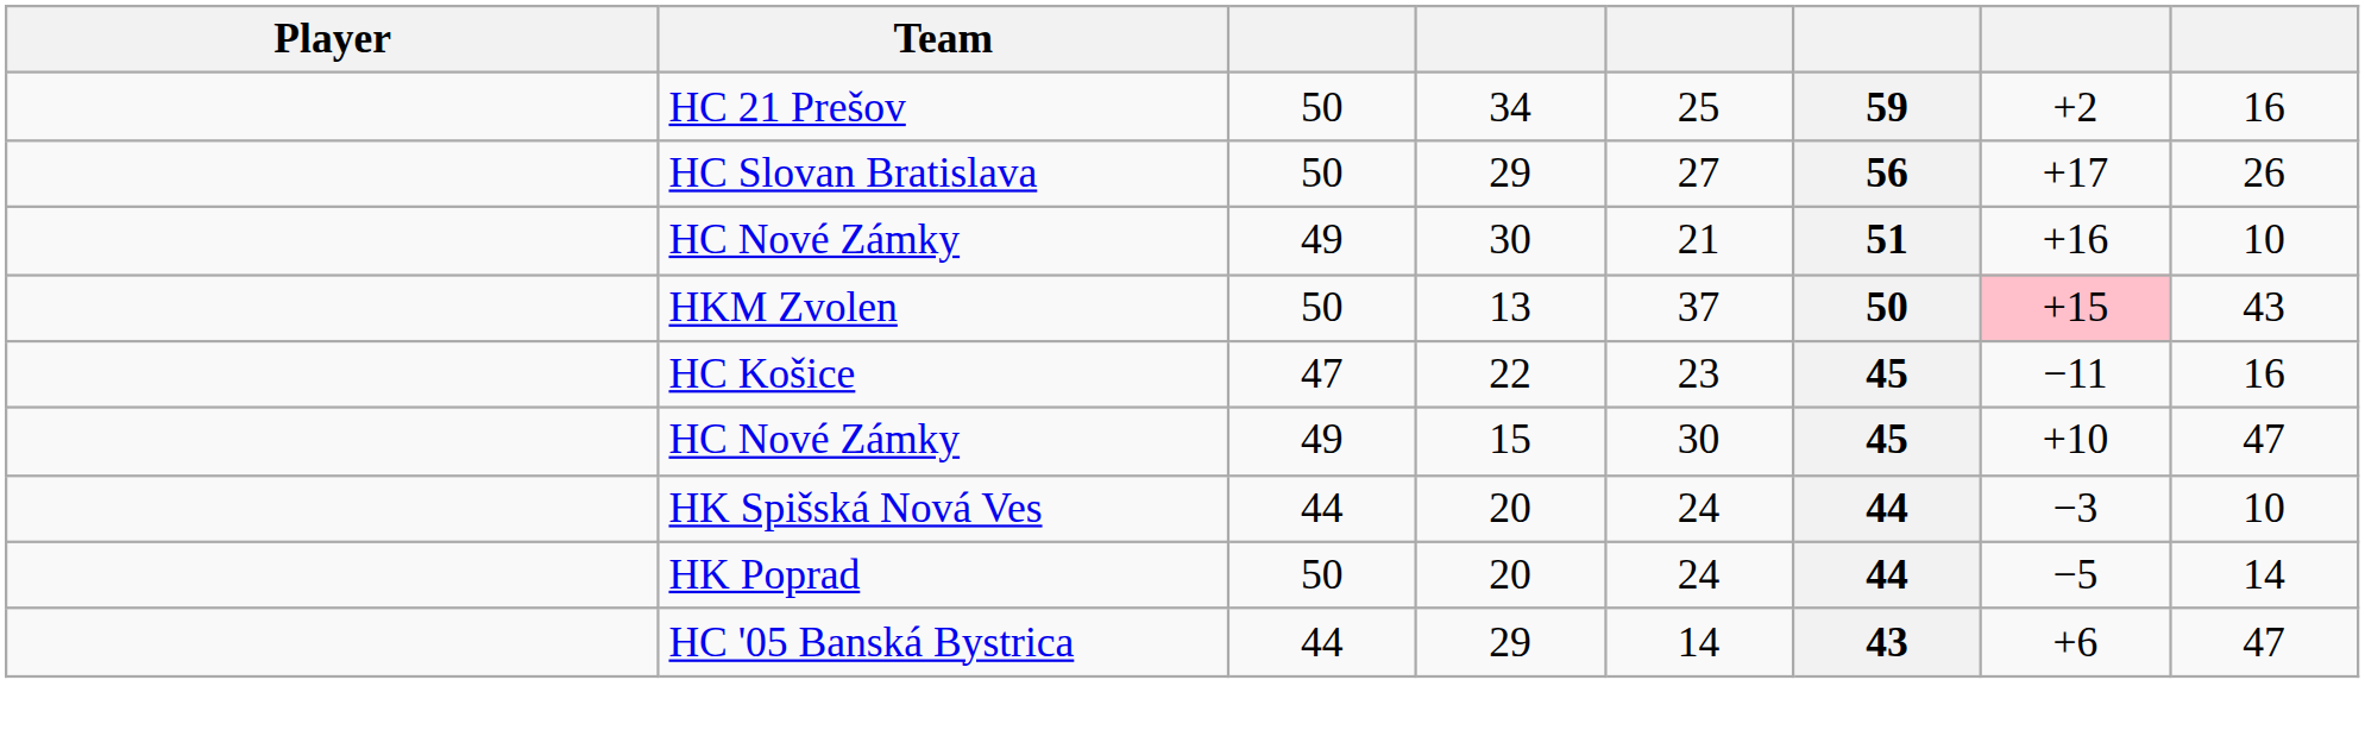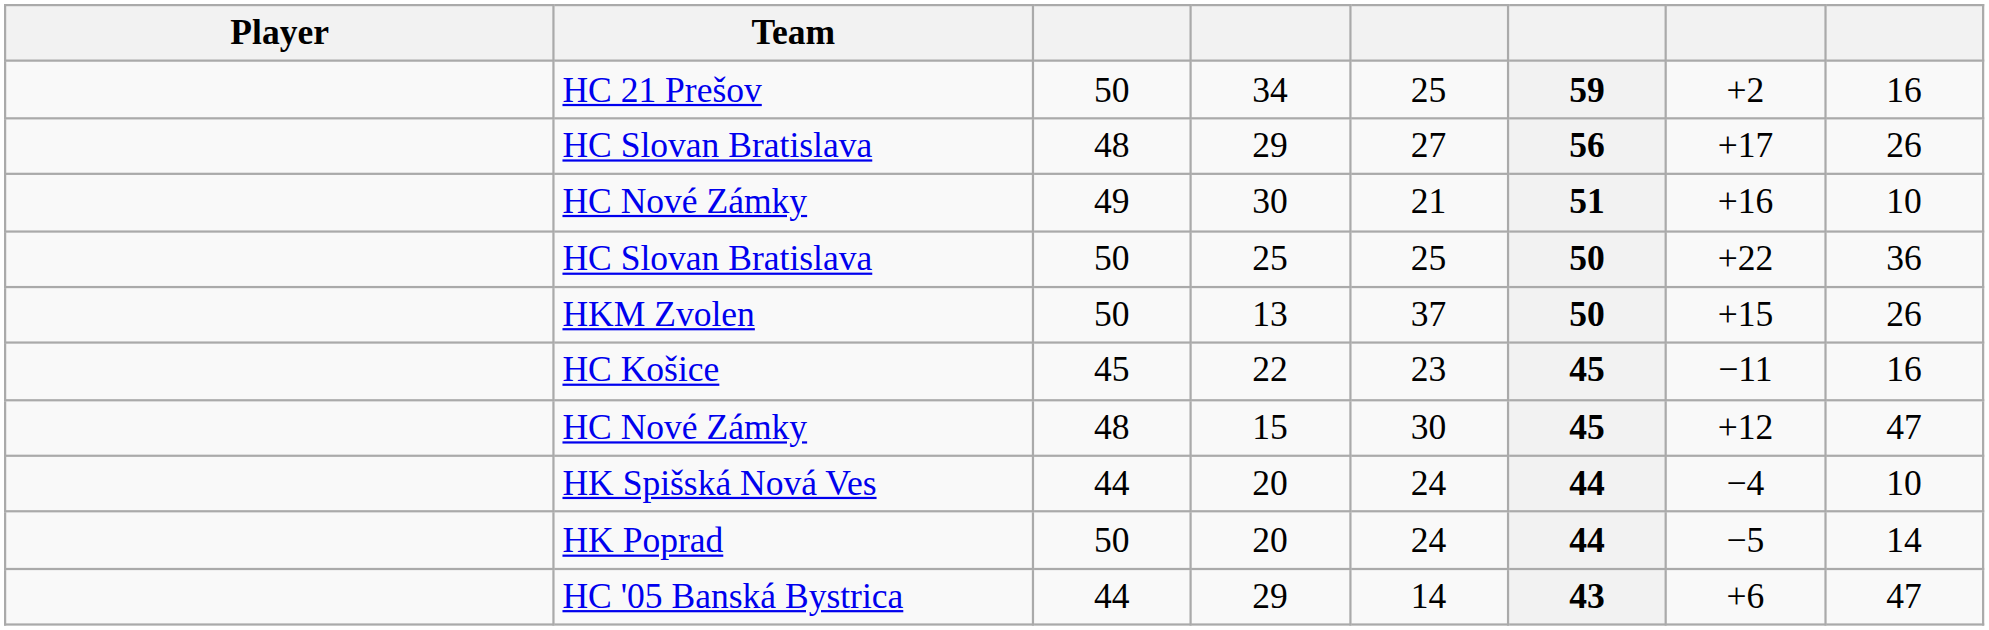HC Slovan Bratislava / 29 | column 3: 50 -> 48
+ row: HC Slovan Bratislava | 50 | 25 | 25 | 50 | +22 | 36
HKM Zvolen | column 7: pink background -> no background
HKM Zvolen | column 8: 43 -> 26
HC Košice | column 3: 47 -> 45
HC Nové Zámky / 15 | column 3: 49 -> 48
HC Nové Zámky / 15 | column 7: +10 -> +12
HK Spišská Nová Ves | column 7: −3 -> −4
